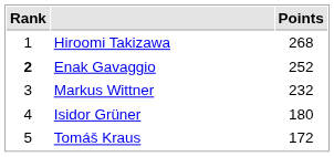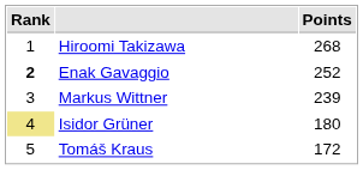Markus Wittner | Points: 232 -> 239
Isidor Grüner | Rank: no background -> khaki background
